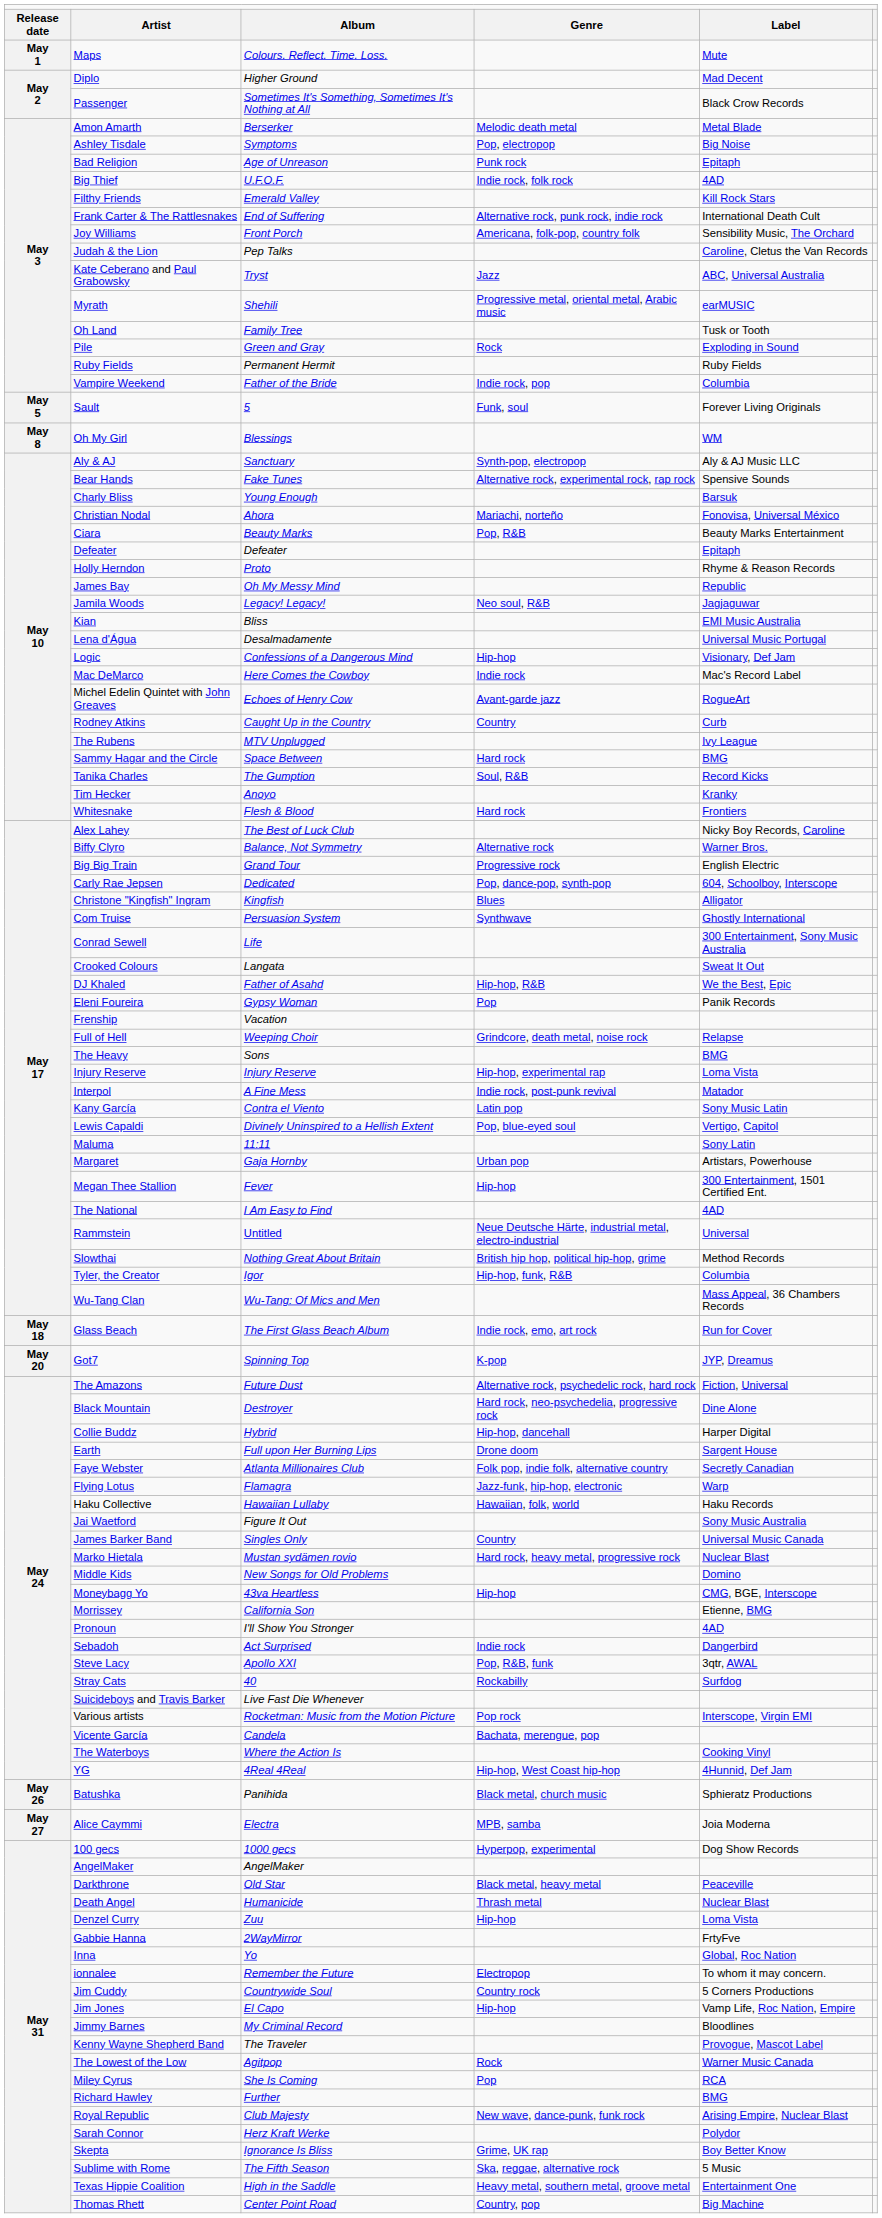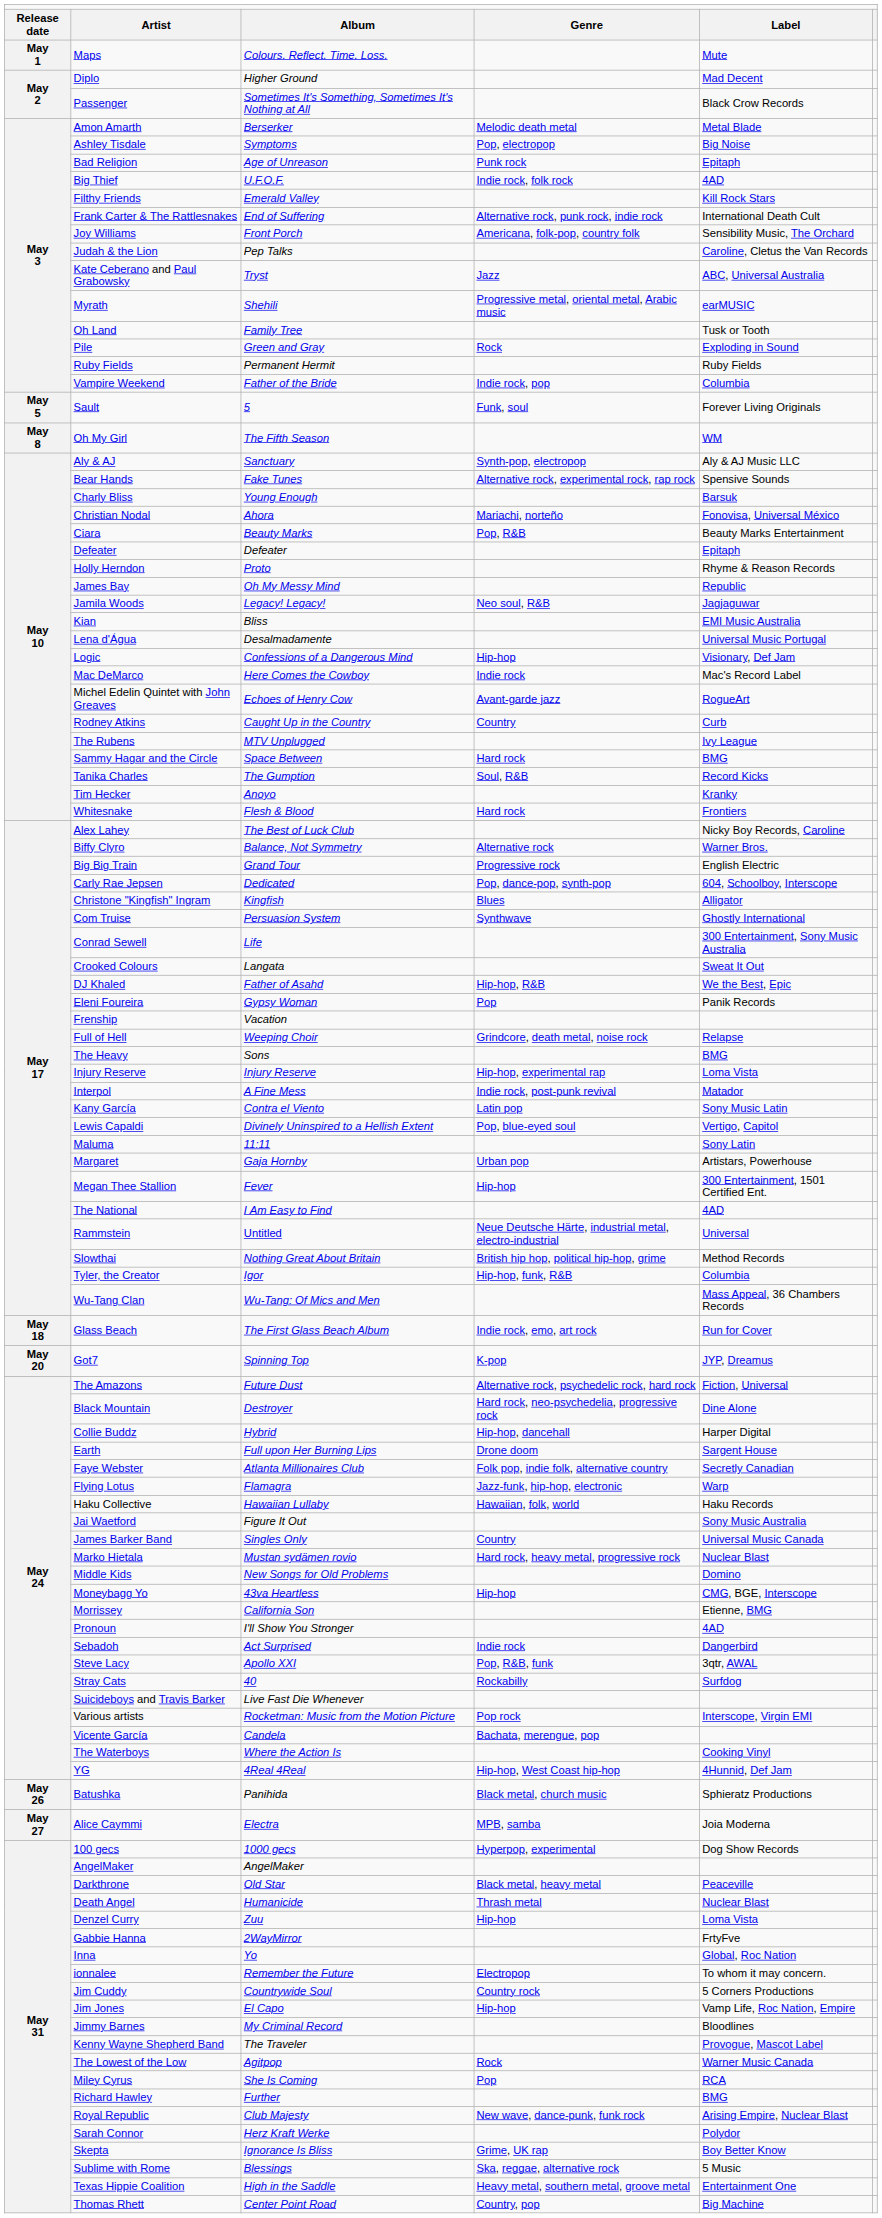Oh My Girl | column 3: Blessings -> The Fifth Season
Sublime with Rome | column 3: The Fifth Season -> Blessings
